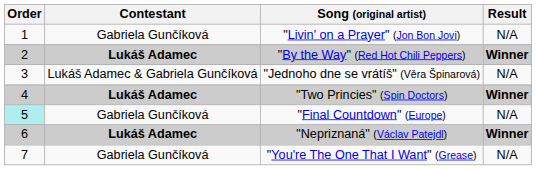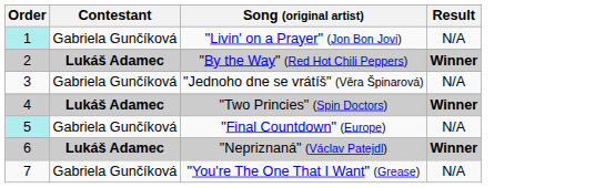"Livin' on a Prayer" (Jon Bon Jovi) | Order: no background -> paleturquoise background
"Jednoho dne se vrátíš" (Věra Špinarová) | Contestant: Lukáš Adamec & Gabriela Gunčíková -> Gabriela Gunčíková
